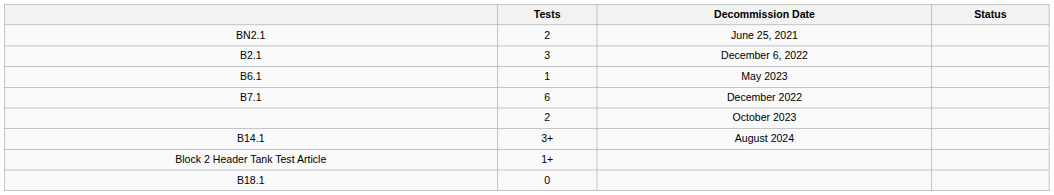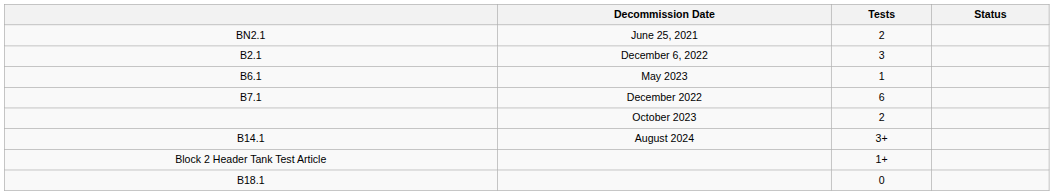columns swapped: Tests <-> Decommission Date
